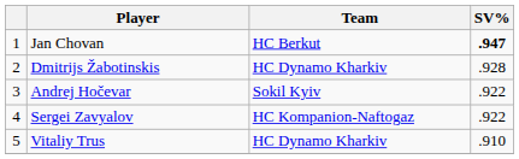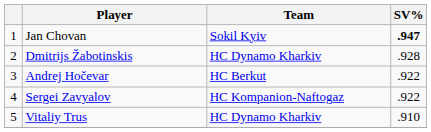Jan Chovan | Team: HC Berkut -> Sokil Kyiv
Andrej Hočevar | Team: Sokil Kyiv -> HC Berkut
